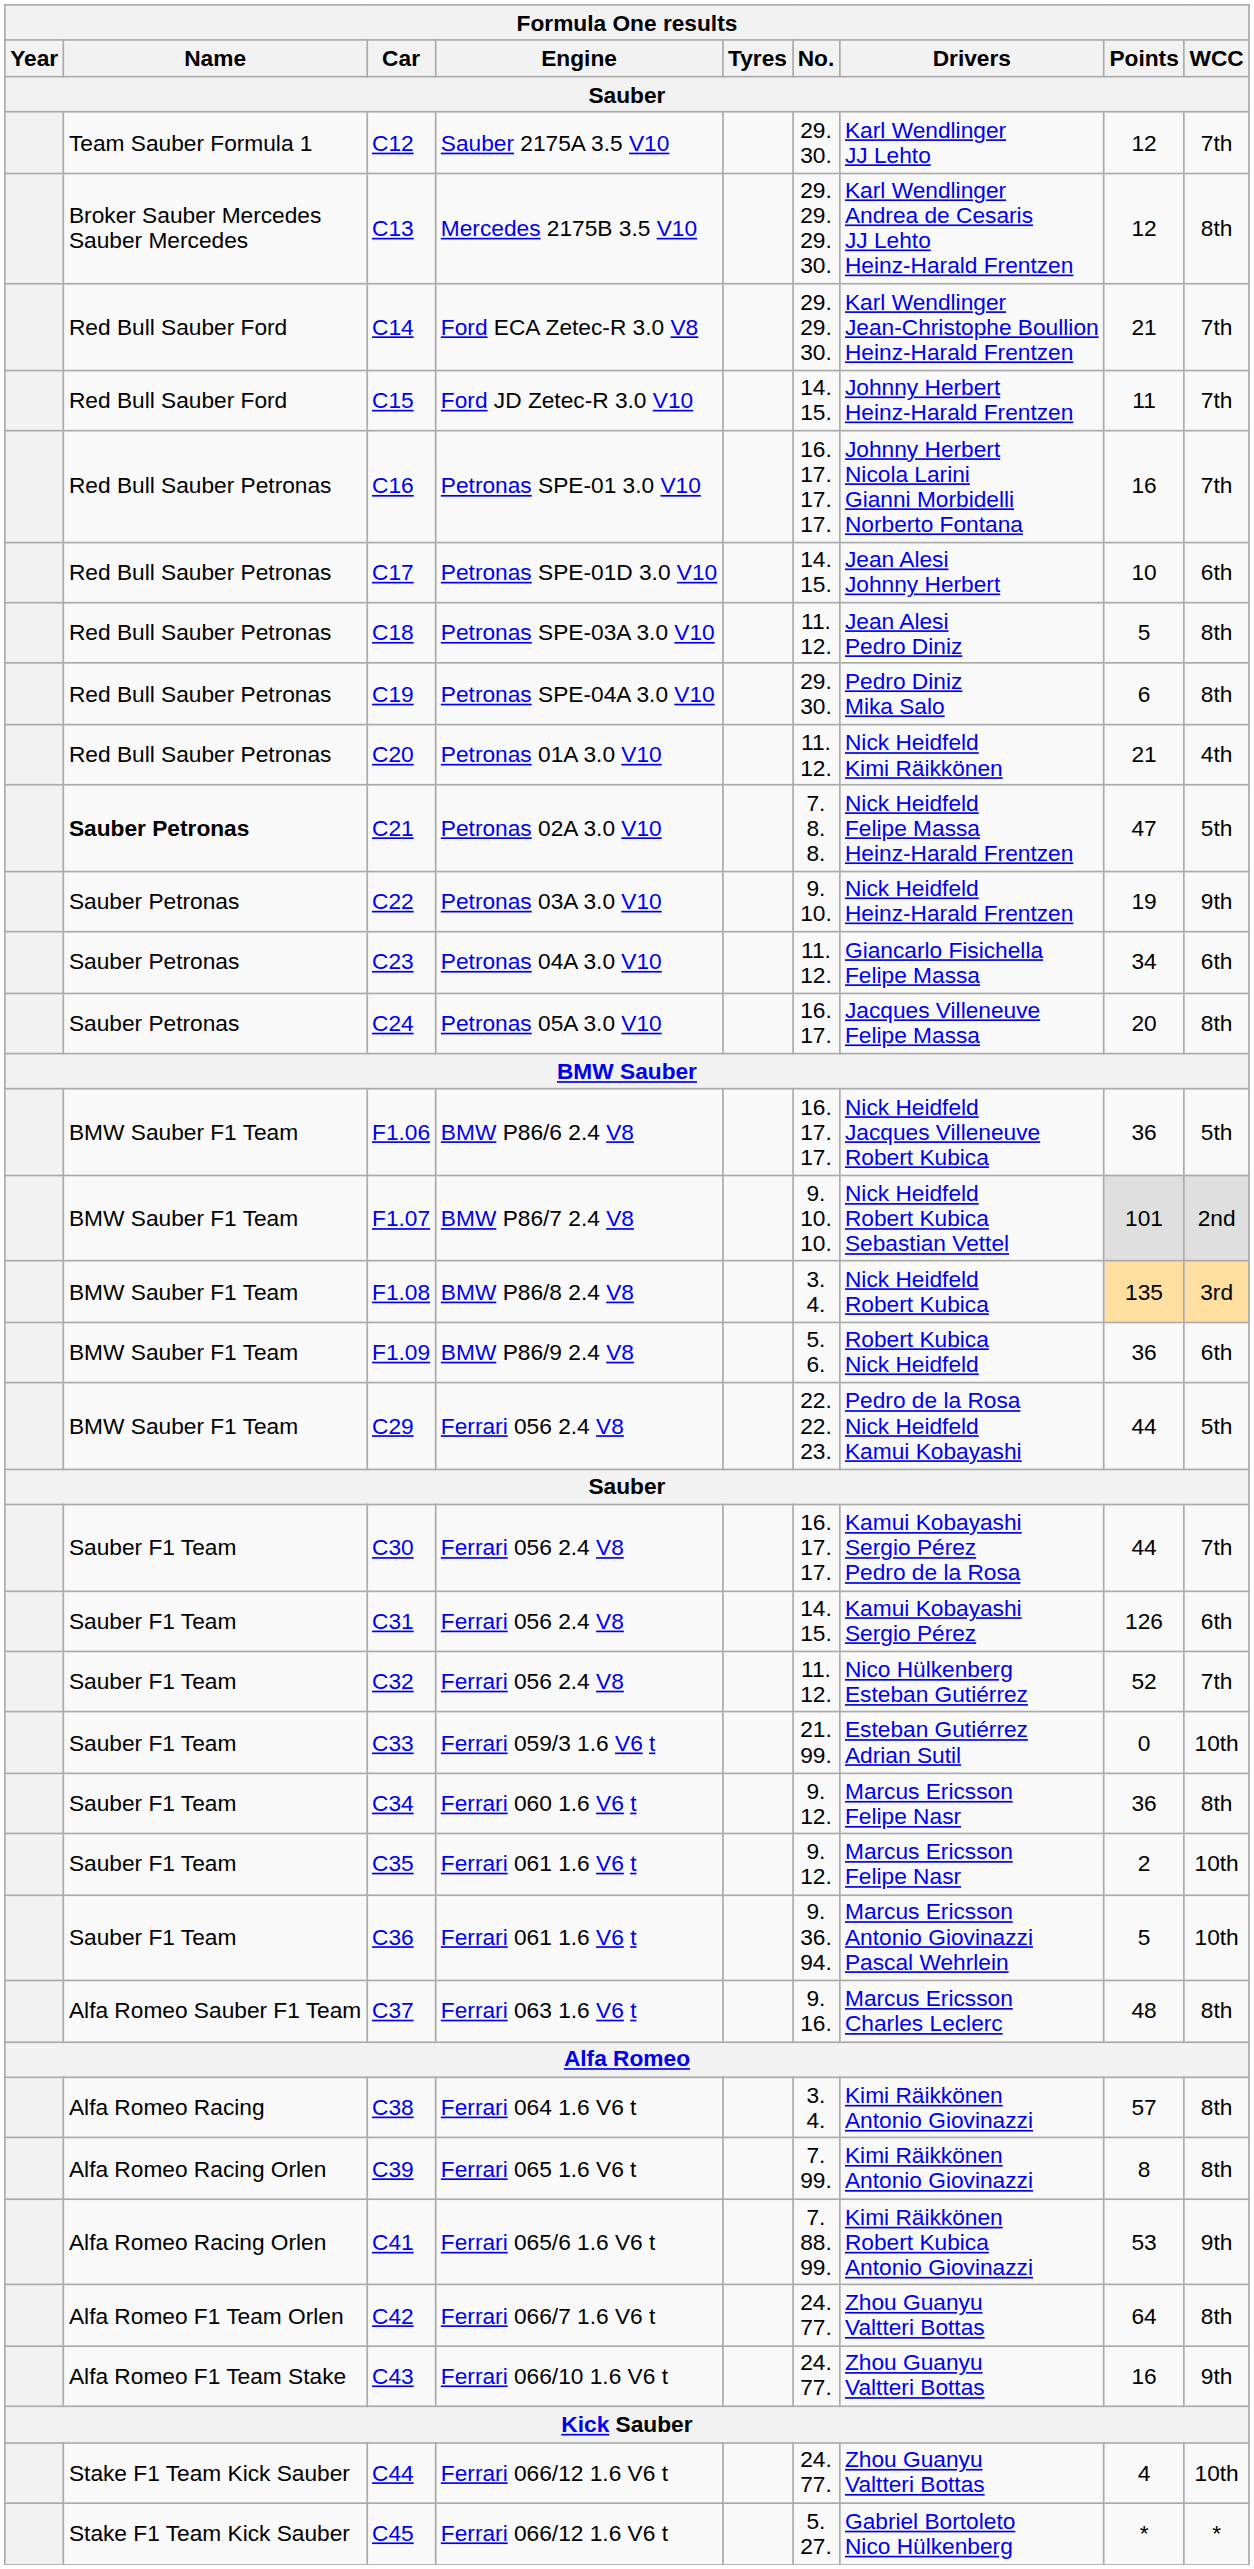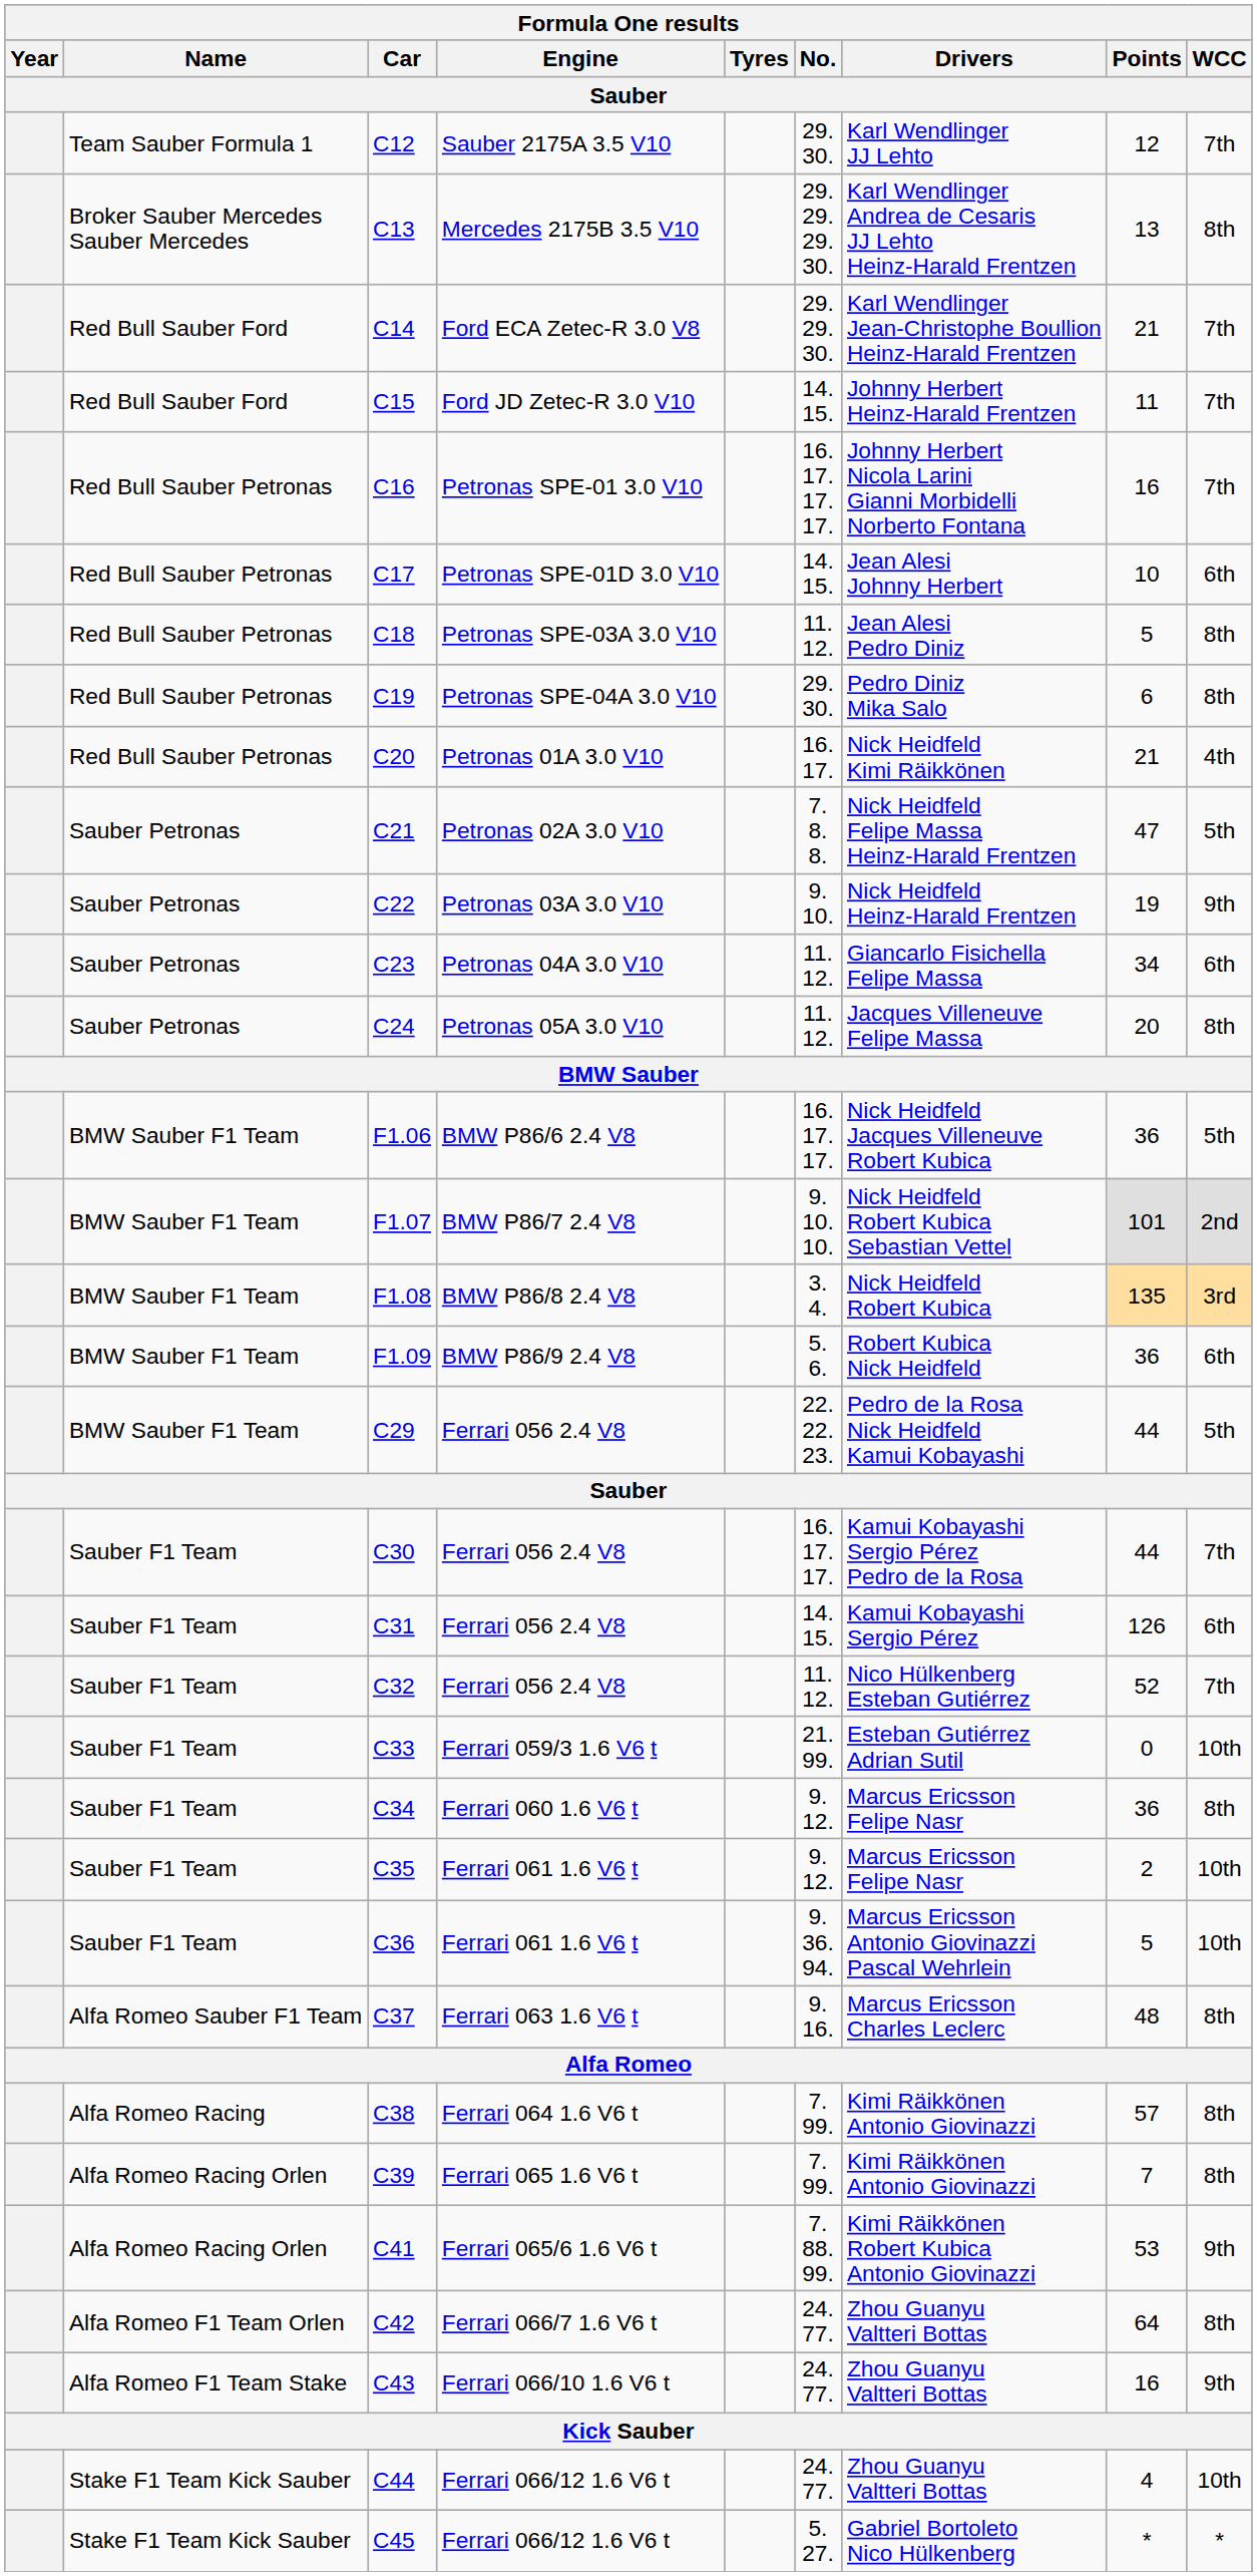C13 | Points: 12 -> 13
C20 | No.: 11. 12. -> 16. 17.
C21 | Name: bold -> normal
C24 | No.: 16. 17. -> 11. 12.
C38 | No.: 3. 4. -> 7. 99.
C39 | Points: 8 -> 7
